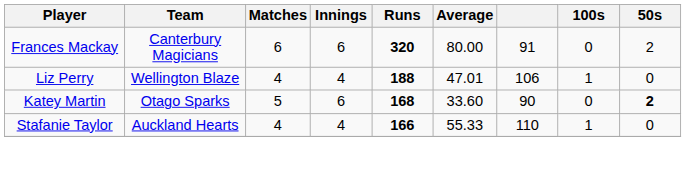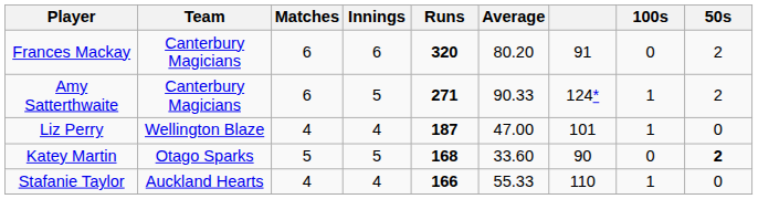Frances Mackay | Average: 80.00 -> 80.20
+ row: Amy Satterthwaite | Canterbury Magicians | 6 | 5 | 271 | 90.33 | 124* | 1 | 2
Liz Perry | Runs: 188 -> 187
Liz Perry | Average: 47.01 -> 47.00
Liz Perry | column 7: 106 -> 101
Katey Martin | Innings: 6 -> 5
